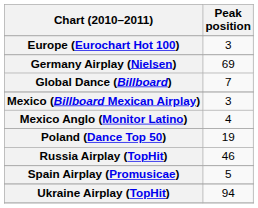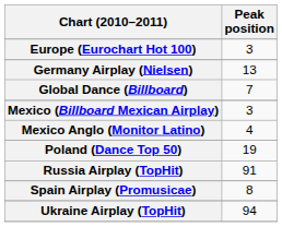Germany Airplay (Nielsen) | Peak position: 69 -> 13
Russia Airplay (TopHit) | Peak position: 46 -> 91
Spain Airplay (Promusicae) | Peak position: 5 -> 8
